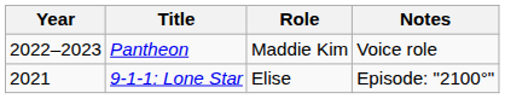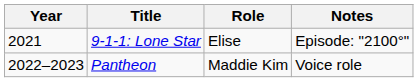rows swapped: 9-1-1: Lone Star <-> Pantheon
